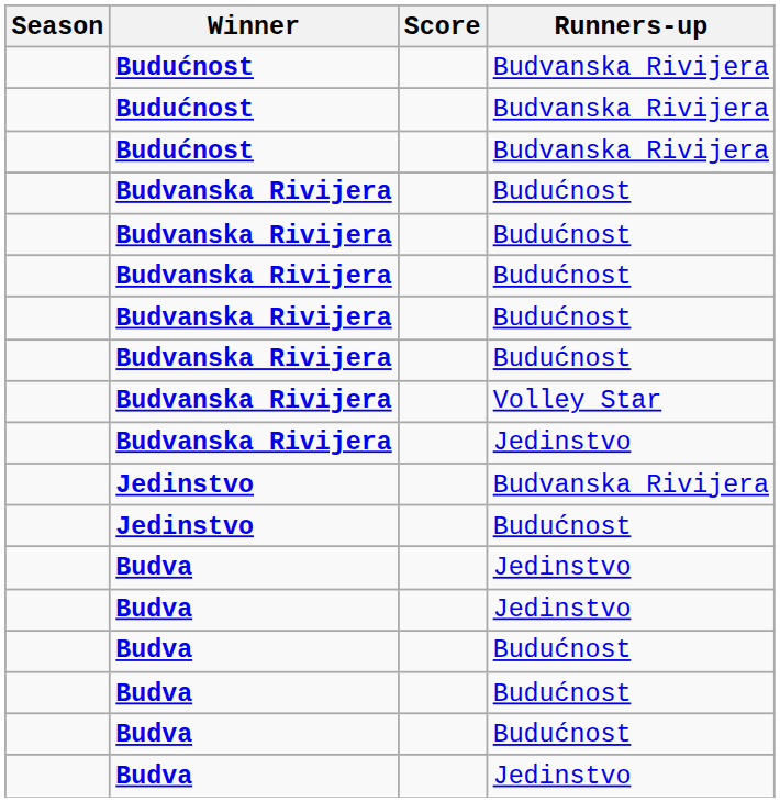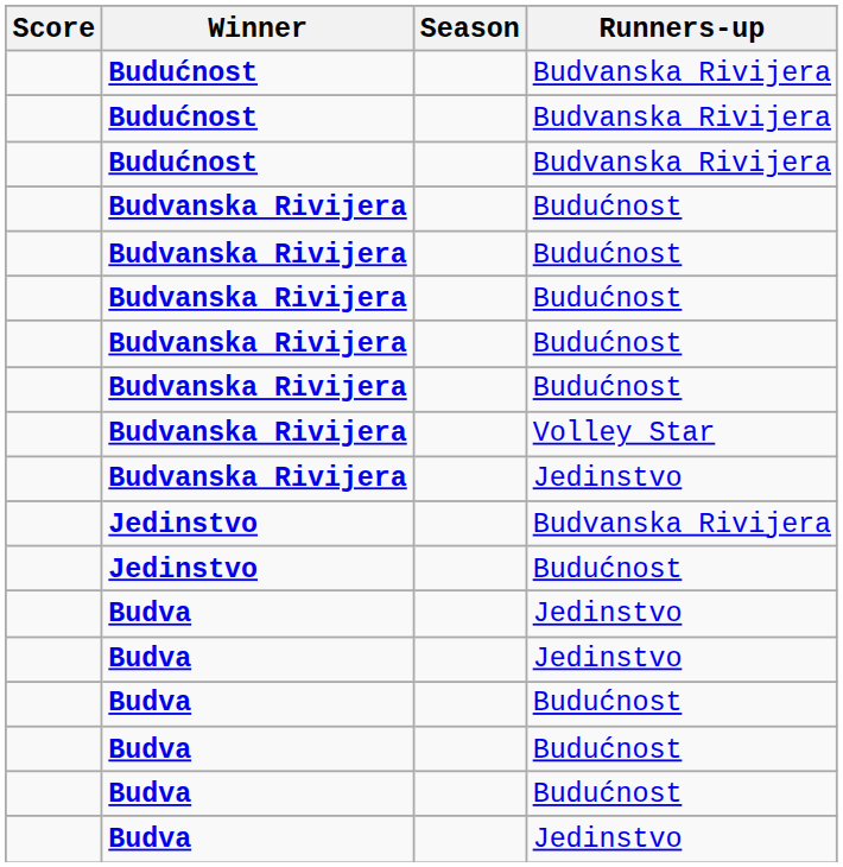columns swapped: Season <-> Score
